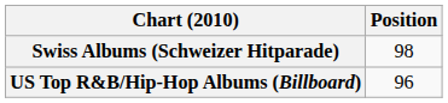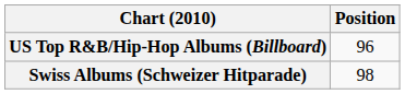rows swapped: Swiss Albums (Schweizer Hitparade) <-> US Top R&B/Hip-Hop Albums (Billboard)
